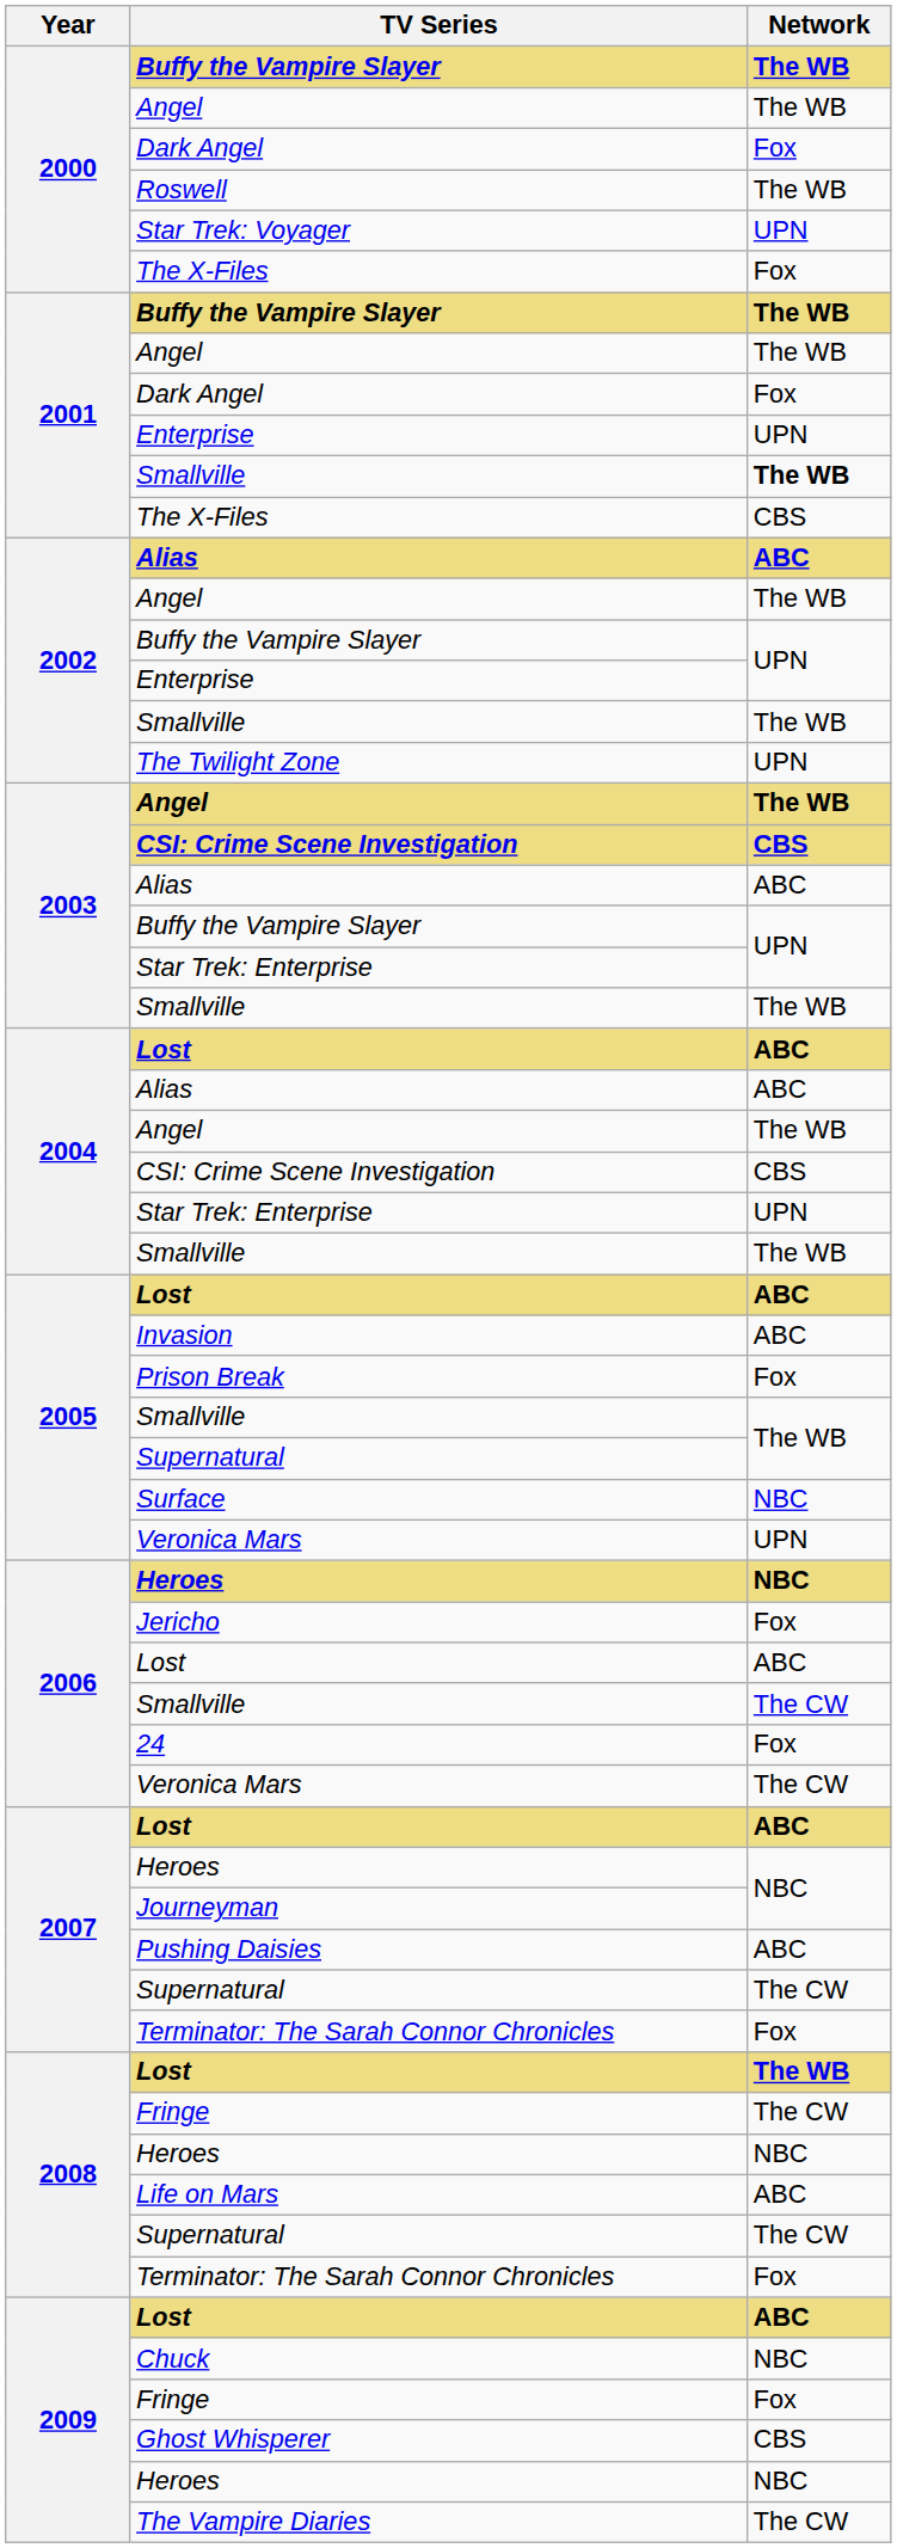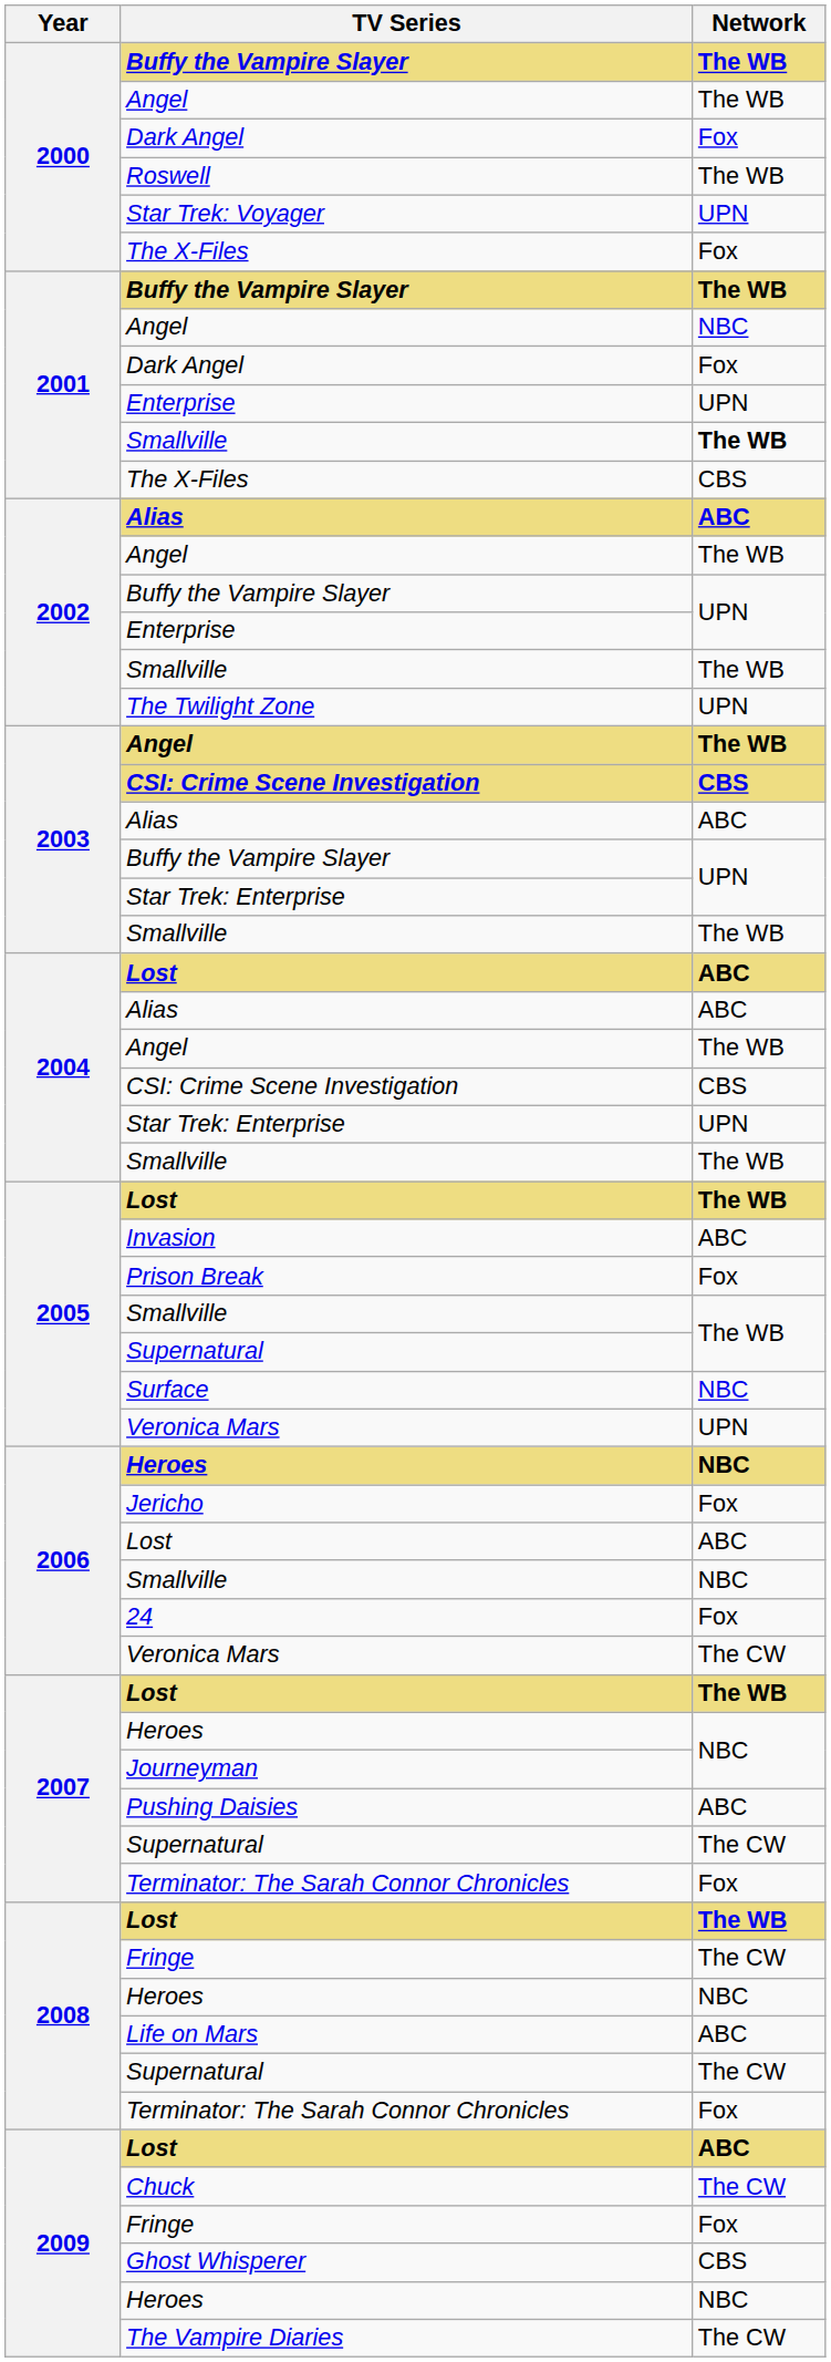2001 / Angel | Network: The WB -> NBC
2005 / Lost | Network: ABC -> The WB
2006 / Smallville | Network: The CW -> NBC
2007 / Lost | Network: ABC -> The WB
Chuck | Network: NBC -> The CW
